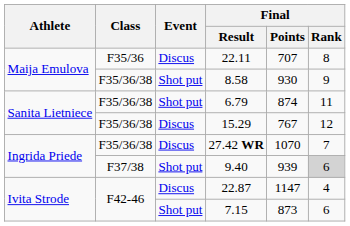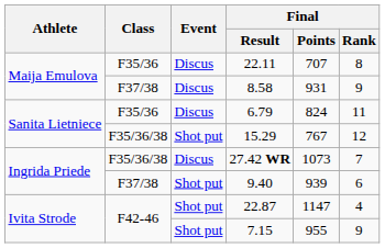8.58 | Class: F35/36/38 -> F37/38
8.58 | Event: Shot put -> Discus
8.58 | Final / Points: 930 -> 931
6.79 | Class: F35/36/38 -> F35/36
6.79 | Event: Shot put -> Discus
6.79 | Final / Points: 874 -> 824
15.29 | Event: Discus -> Shot put
27.42 WR | Final / Points: 1070 -> 1073
9.40 | Final / Rank: lightgrey background -> no background
22.87 | Event: Discus -> Shot put
7.15 | Final / Points: 873 -> 955
7.15 | Final / Rank: 6 -> 9
